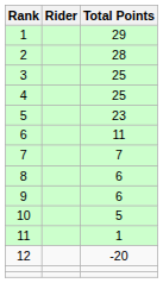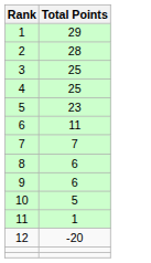- column: Rider
